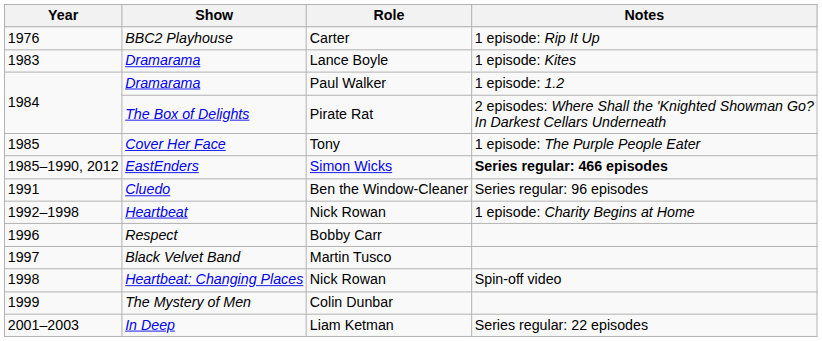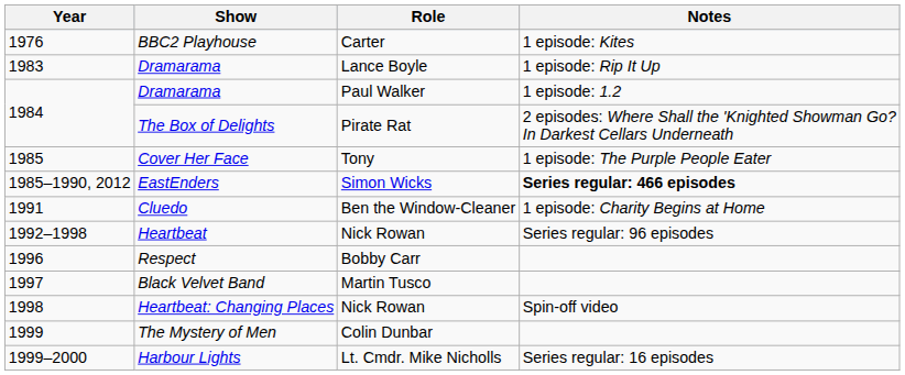BBC2 Playhouse | Notes: 1 episode: Rip It Up -> 1 episode: Kites
Dramarama / Lance Boyle | Notes: 1 episode: Kites -> 1 episode: Rip It Up
Cluedo | Notes: Series regular: 96 episodes -> 1 episode: Charity Begins at Home
Heartbeat | Notes: 1 episode: Charity Begins at Home -> Series regular: 96 episodes
+ row: 1999–2000 | Harbour Lights | Lt. Cmdr. Mike Nicholls | Series regular: 16 episodes
- row: 2001–2003 | In Deep | Liam Ketman | Series regular: 22 episodes
